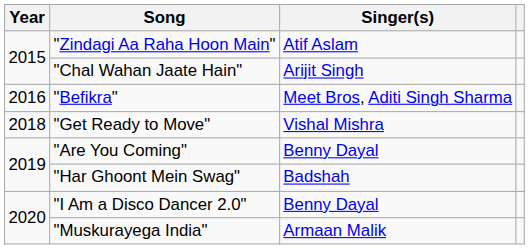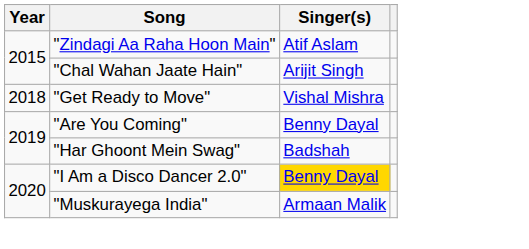- row: 2016 | "Befikra" | Meet Bros, Aditi Singh Sharma
"I Am a Disco Dancer 2.0" | Singer(s): no background -> gold background
